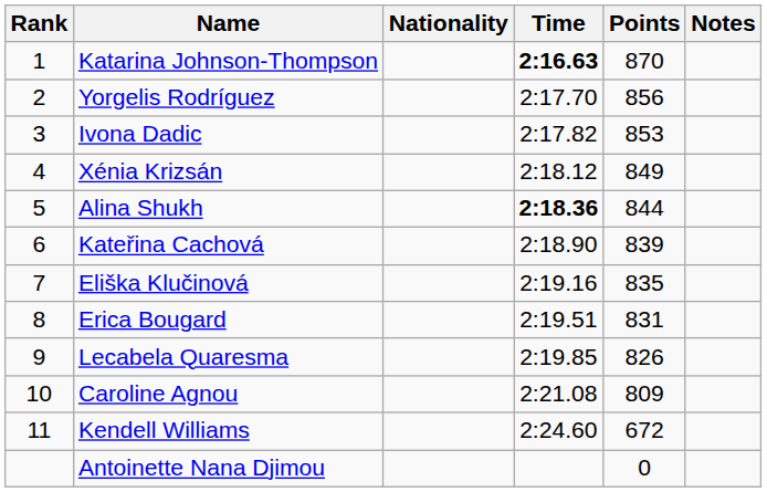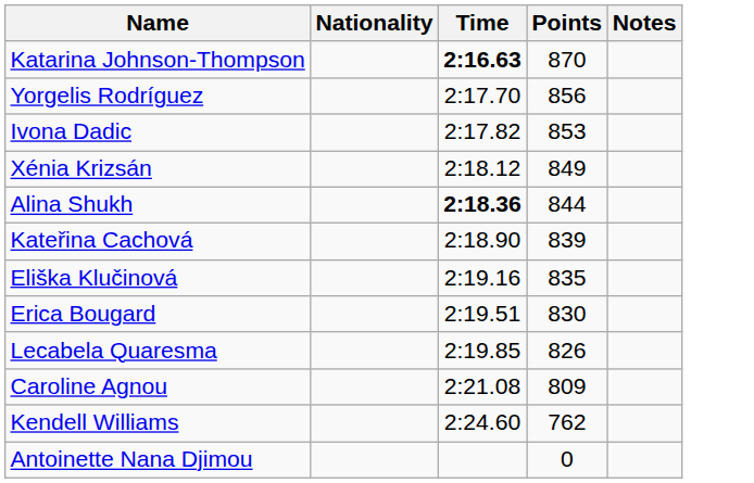- column: Rank | 1 | 2 | 3 | 4 | 5 | 6 | 7 | 8 | 9 | 10 | 11
Erica Bougard | Points: 831 -> 830
Kendell Williams | Points: 672 -> 762
